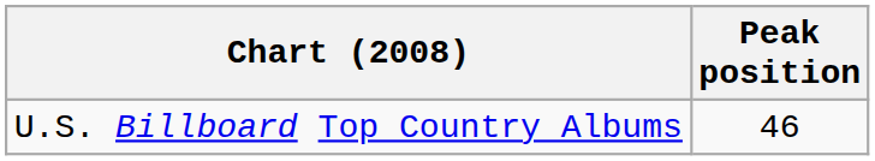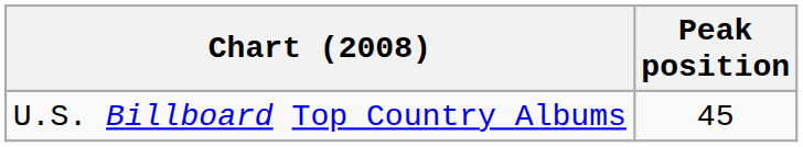U.S. Billboard Top Country Albums | Peak position: 46 -> 45
